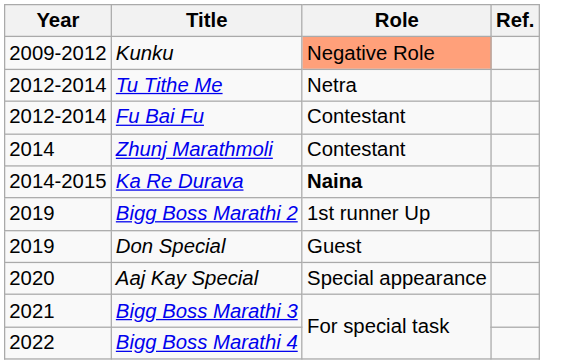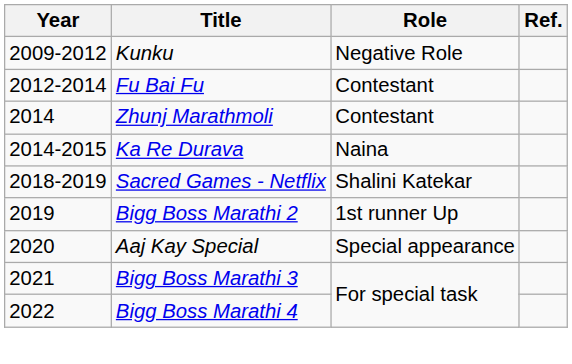Kunku | Role: lightsalmon background -> no background
- row: 2012-2014 | Tu Tithe Me | Netra
Ka Re Durava | Role: bold -> normal
+ row: 2018-2019 | Sacred Games - Netflix | Shalini Katekar
- row: 2019 | Don Special | Guest
